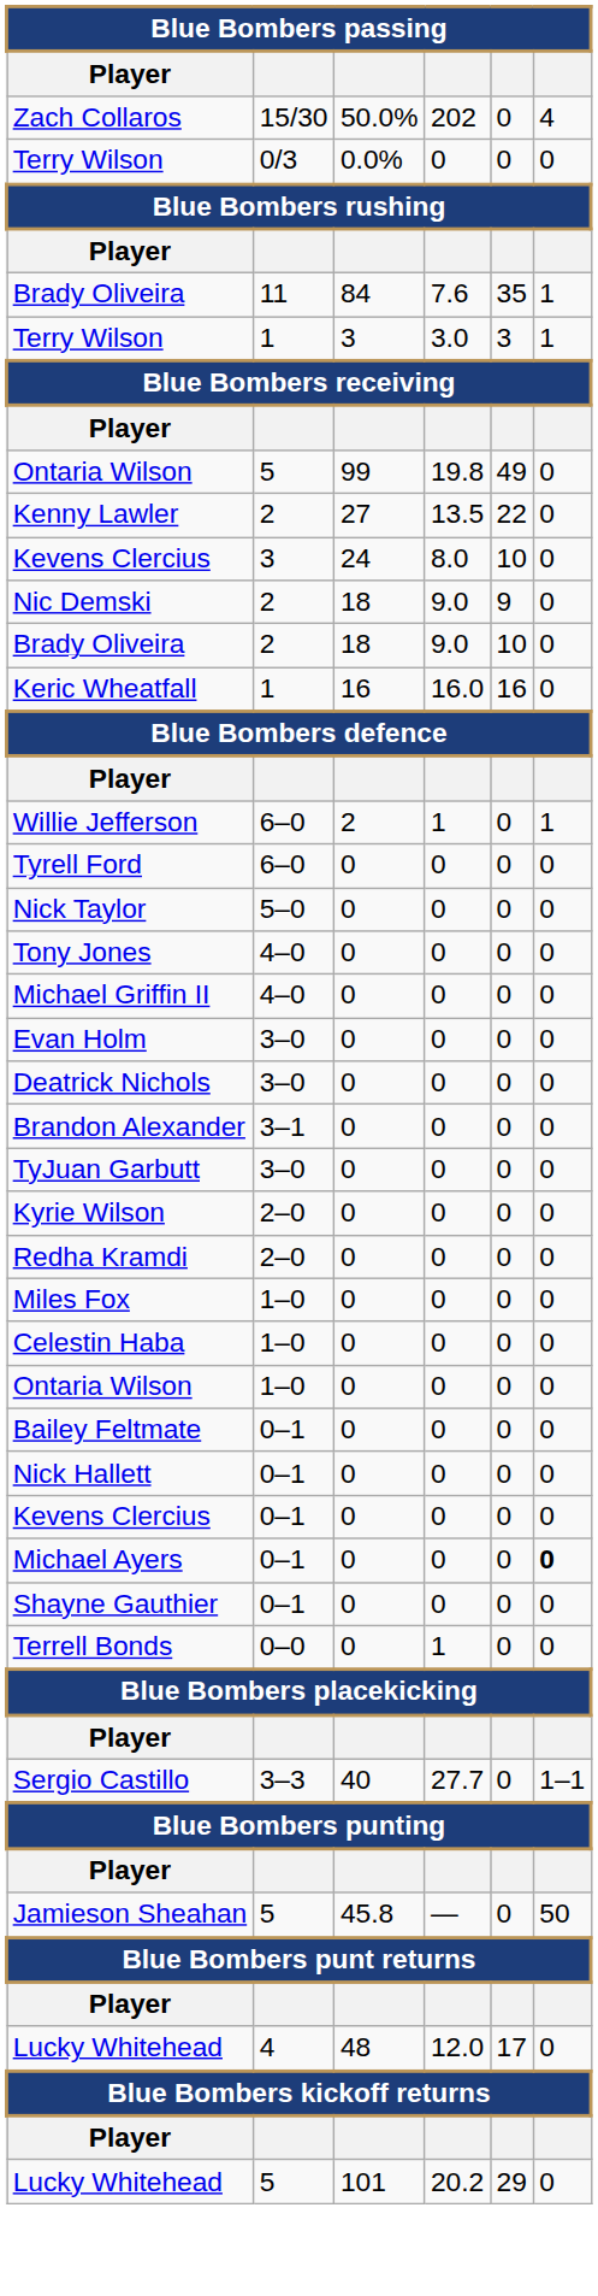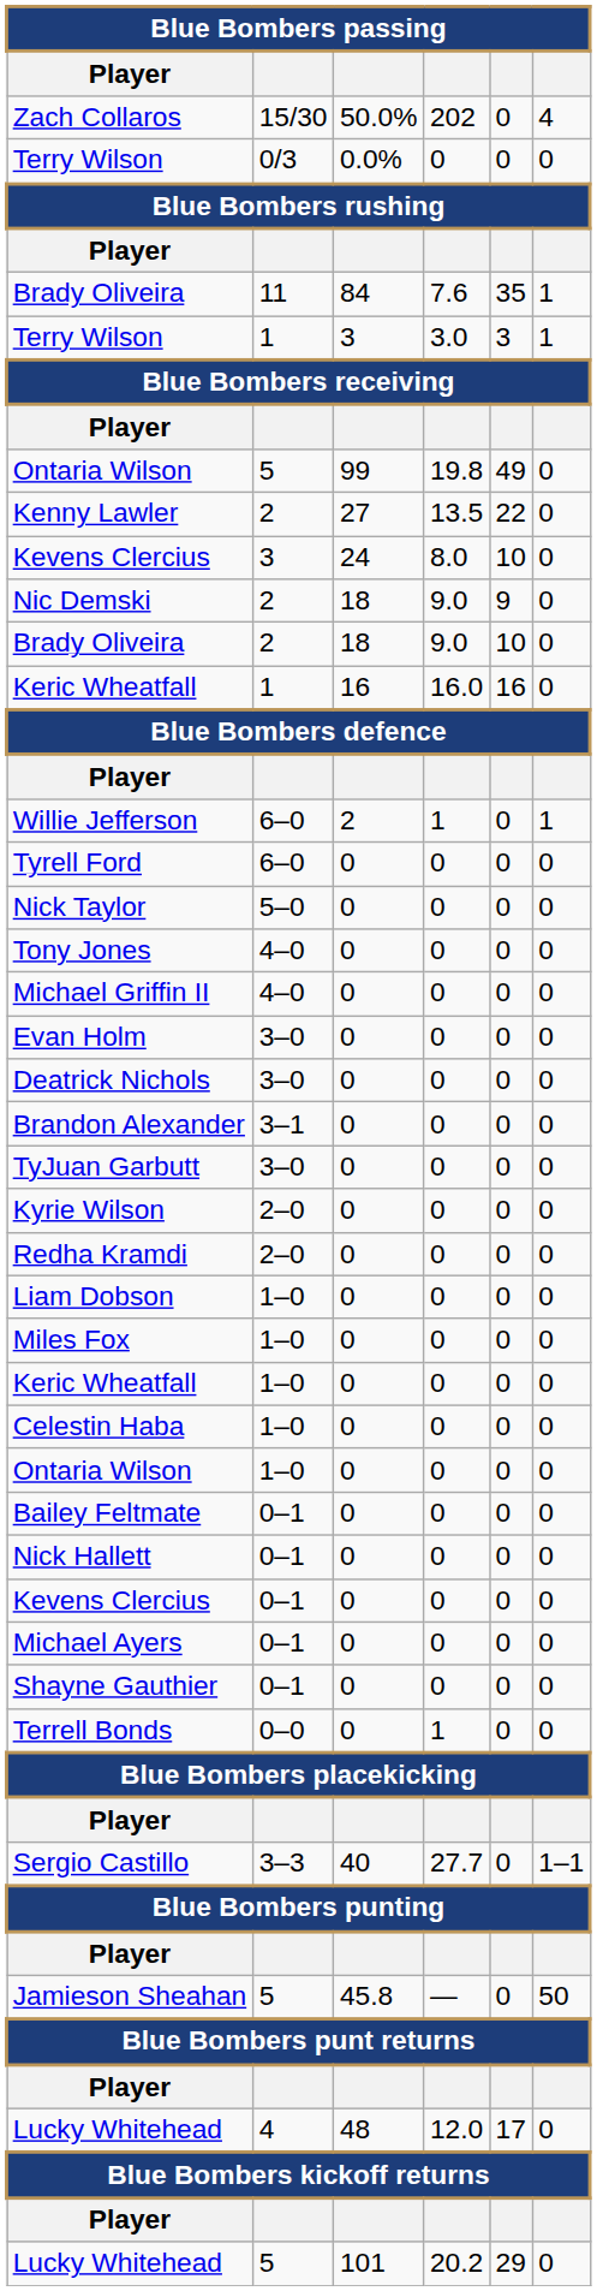+ row: Liam Dobson | 1–0 | 0 | 0 | 0 | 0
+ row: Keric Wheatfall | 1–0 | 0 | 0 | 0 | 0
Michael Ayers | column 6: bold -> normal
